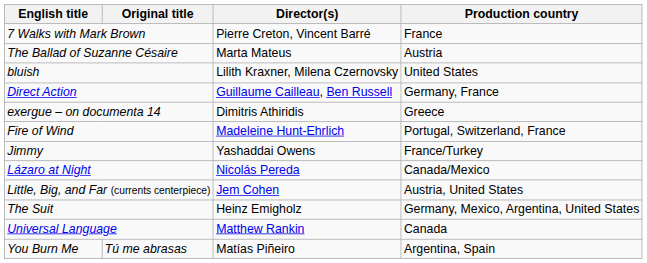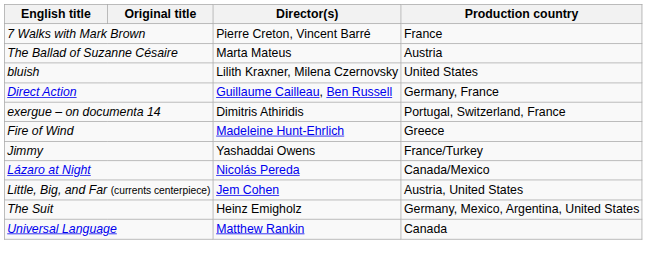exergue – on documenta 14 | Production country: Greece -> Portugal, Switzerland, France
Fire of Wind | Production country: Portugal, Switzerland, France -> Greece
- row: You Burn Me | Tú me abrasas | Matías Piñeiro | Argentina, Spain
